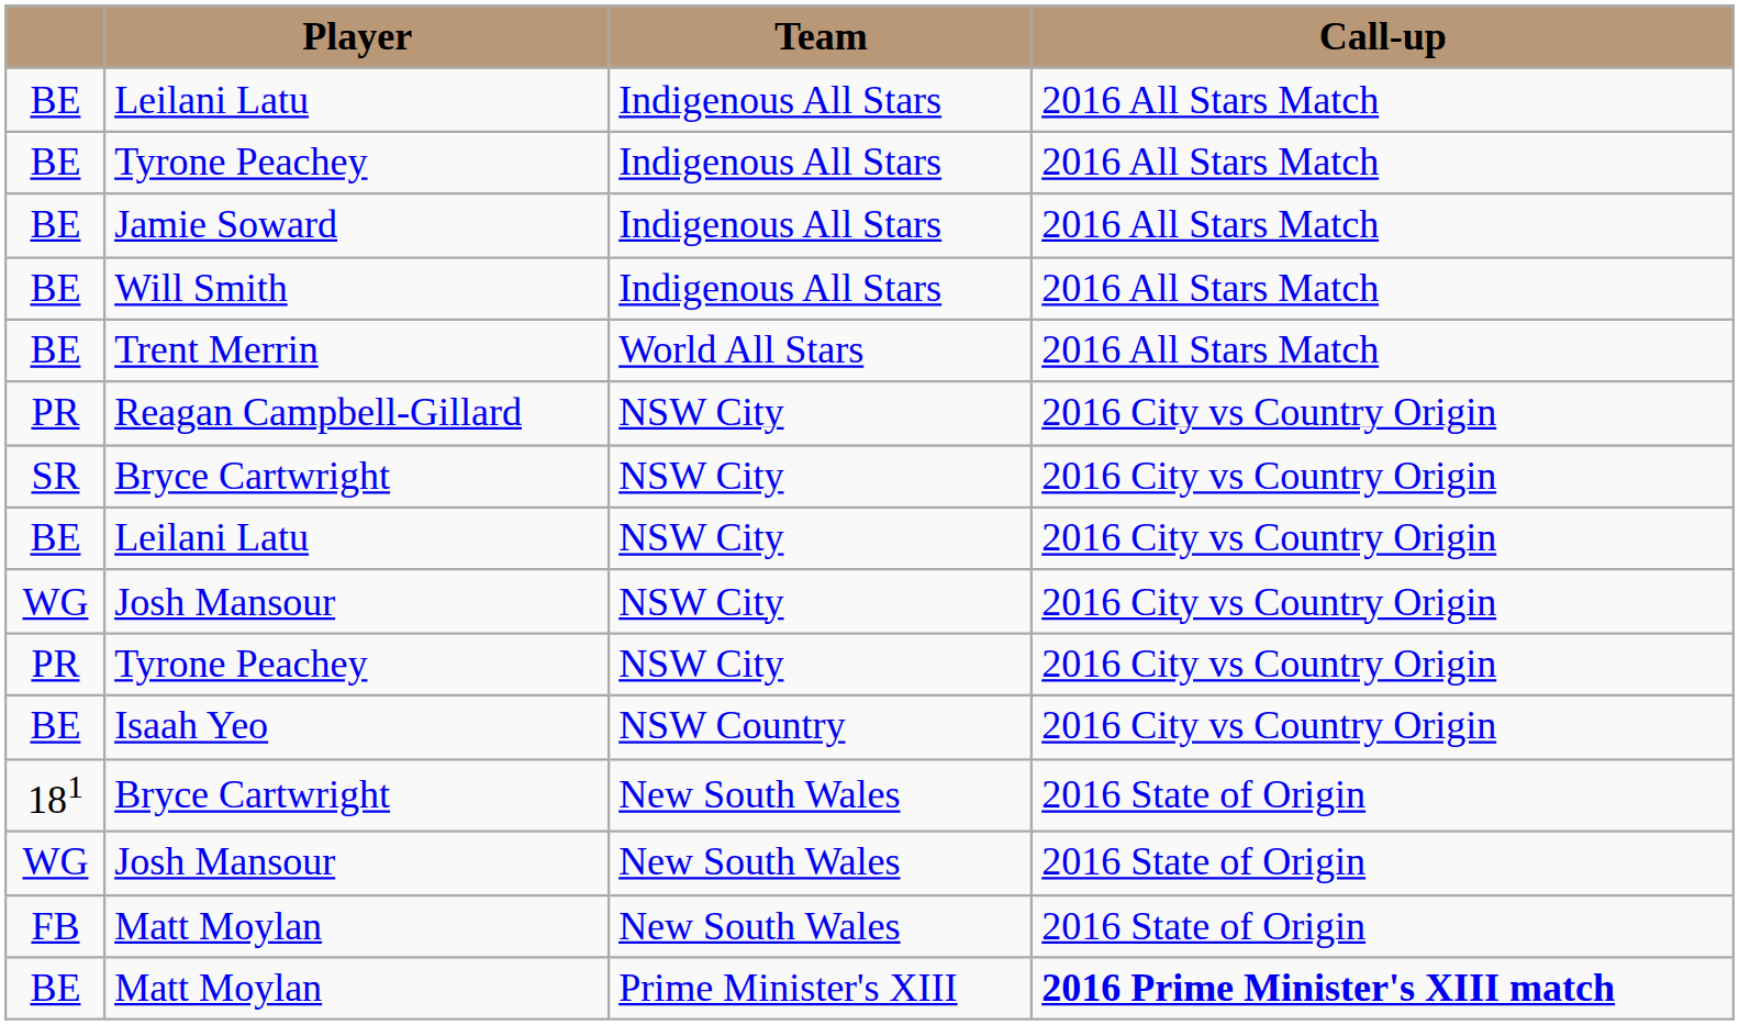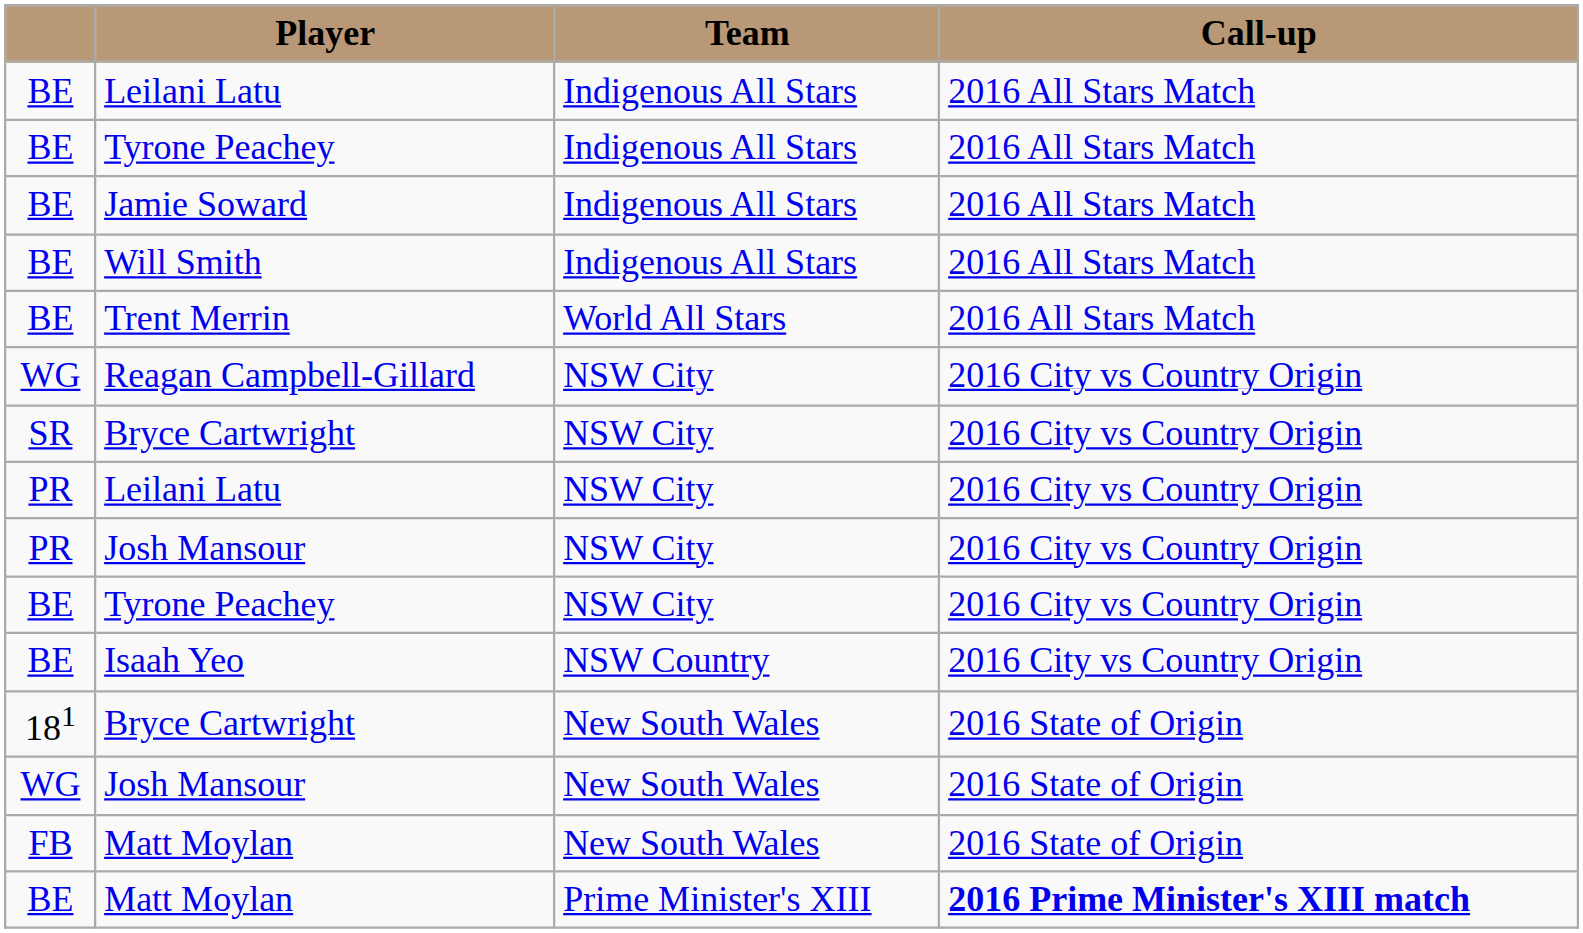Reagan Campbell-Gillard | column 1: PR -> WG
Leilani Latu / NSW City | column 1: BE -> PR
Josh Mansour / NSW City | column 1: WG -> PR
Tyrone Peachey / NSW City | column 1: PR -> BE
